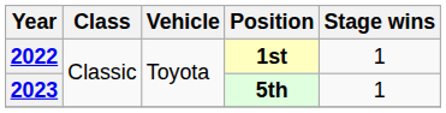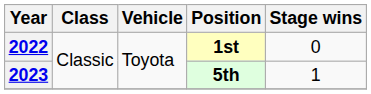2022 | Stage wins: 1 -> 0
